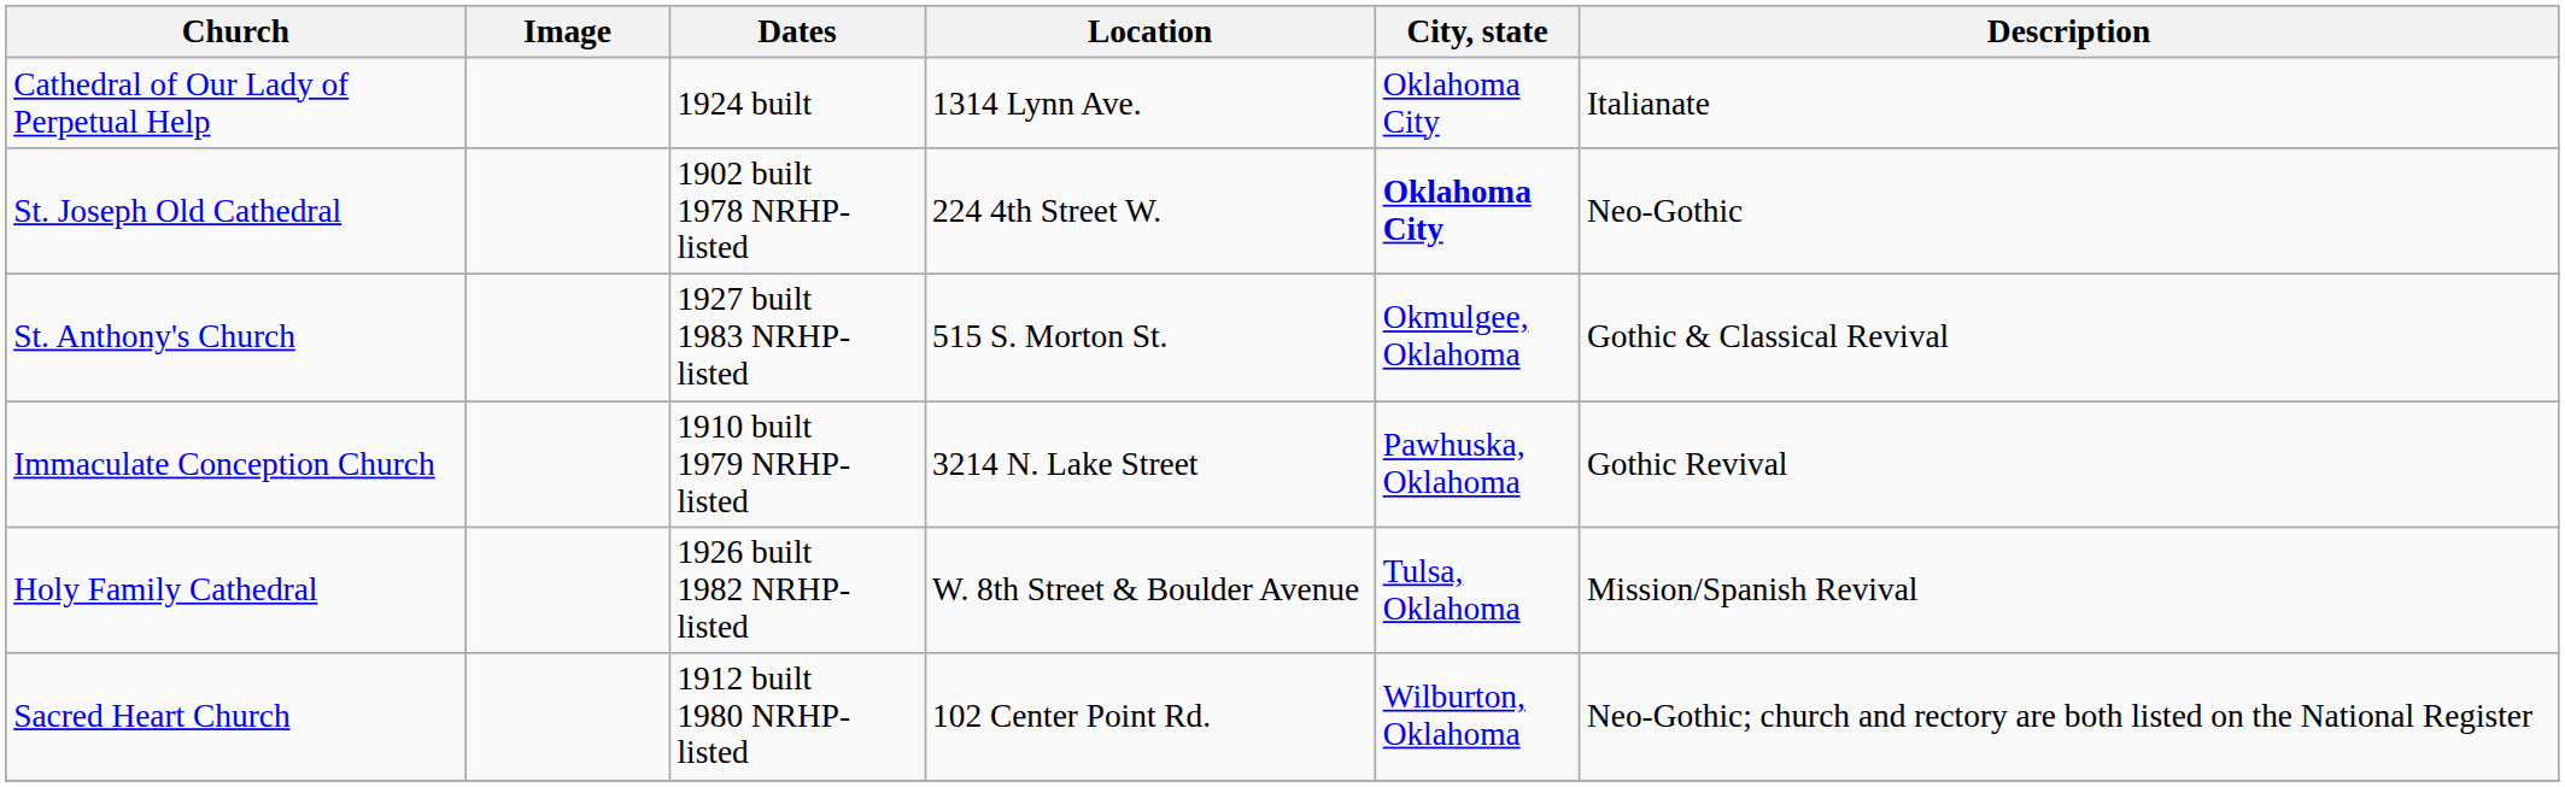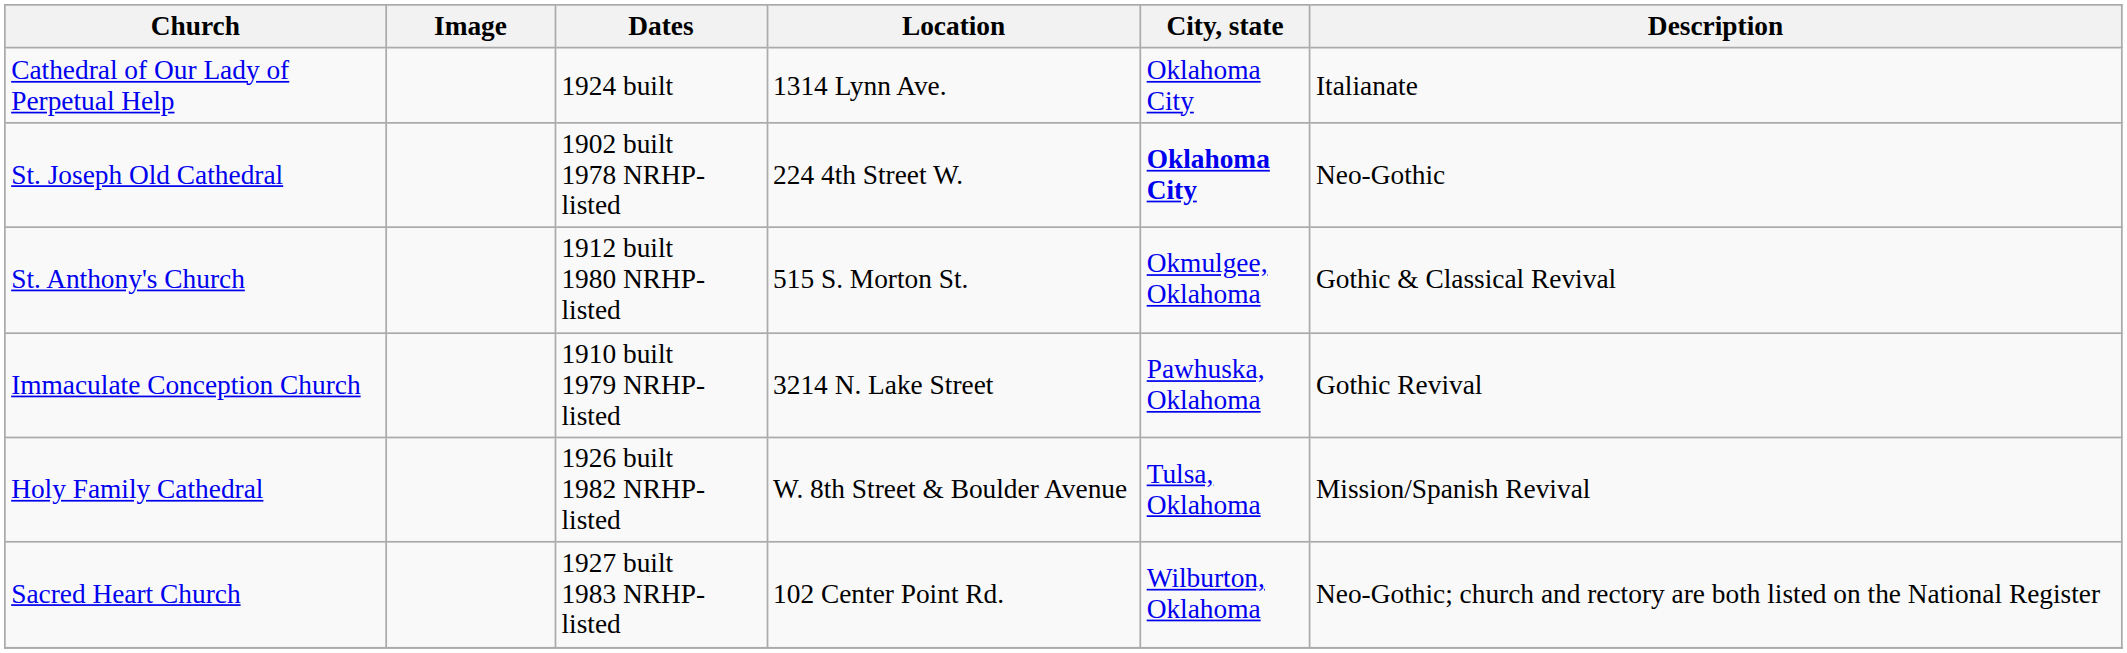St. Anthony's Church | Dates: 1927 built 1983 NRHP-listed -> 1912 built 1980 NRHP-listed
Sacred Heart Church | Dates: 1912 built 1980 NRHP-listed -> 1927 built 1983 NRHP-listed
